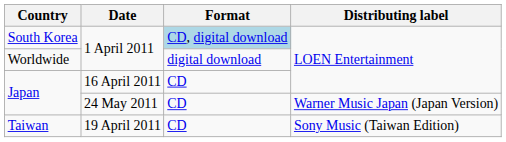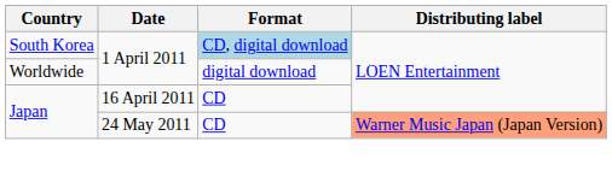Japan / 24 May 2011 | Distributing label: no background -> lightsalmon background
- row: Taiwan | 19 April 2011 | CD | Sony Music (Taiwan Edition)
